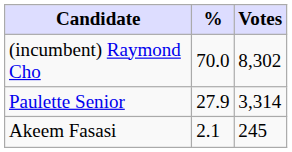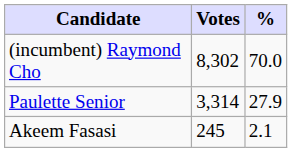columns swapped: Votes <-> %
